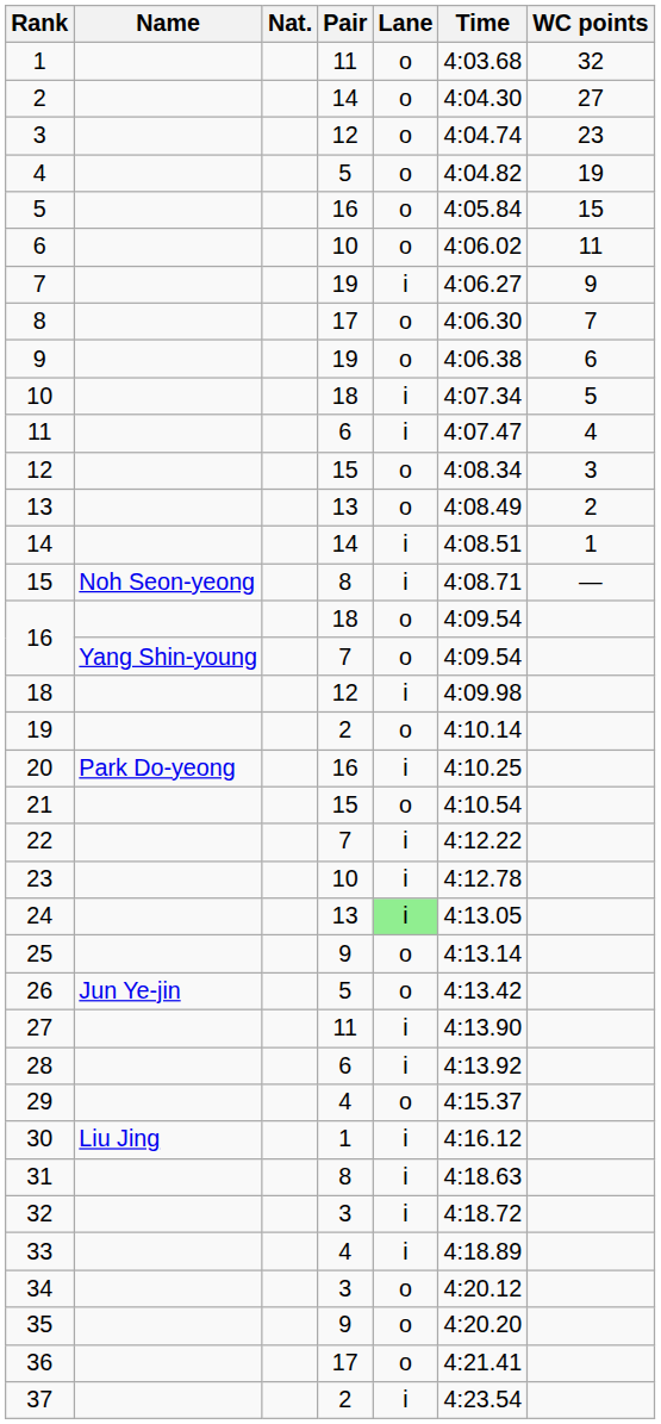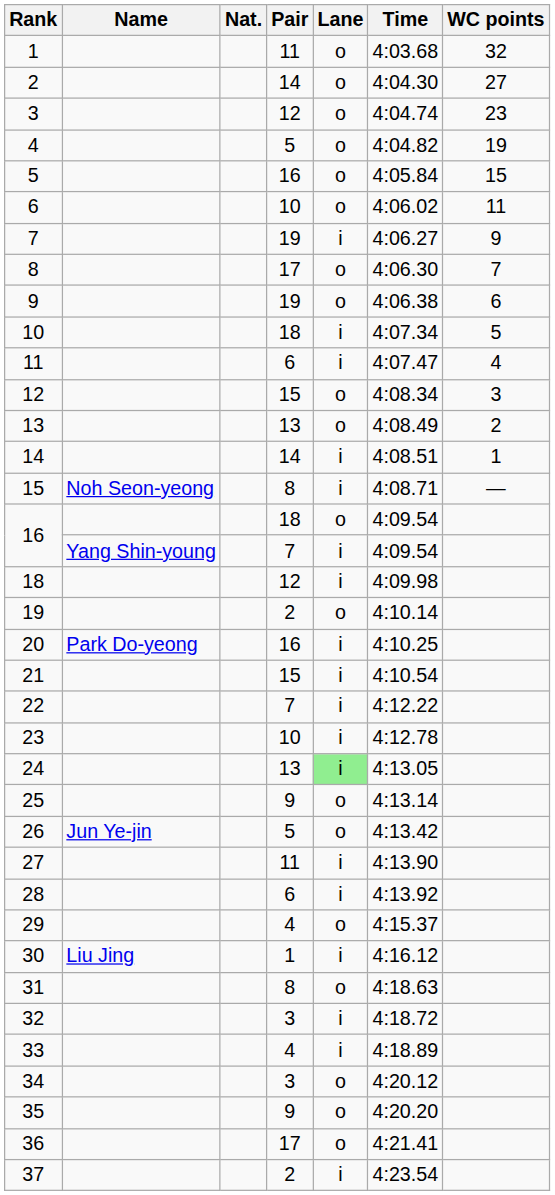16 / 7 | Lane: o -> i
21 | Lane: o -> i
31 | Lane: i -> o
